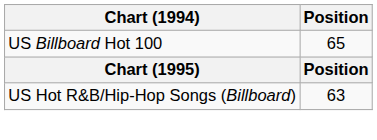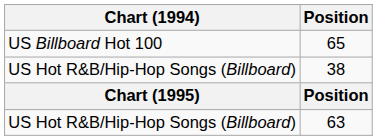+ row: US Hot R&B/Hip-Hop Songs (Billboard) | 38
